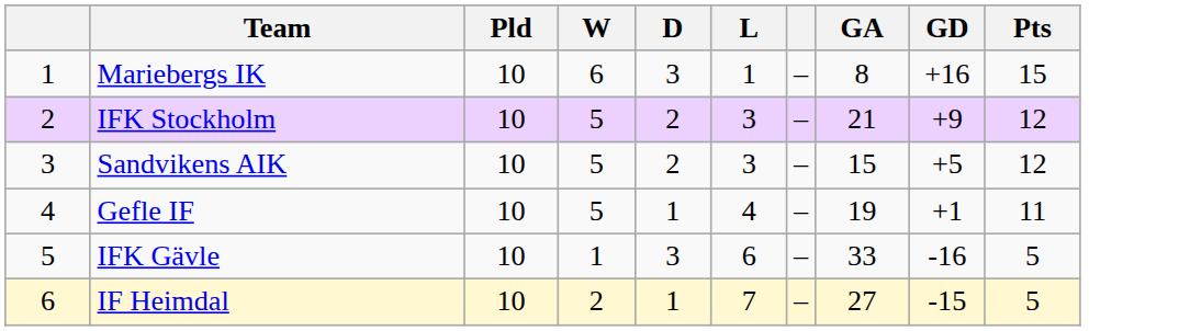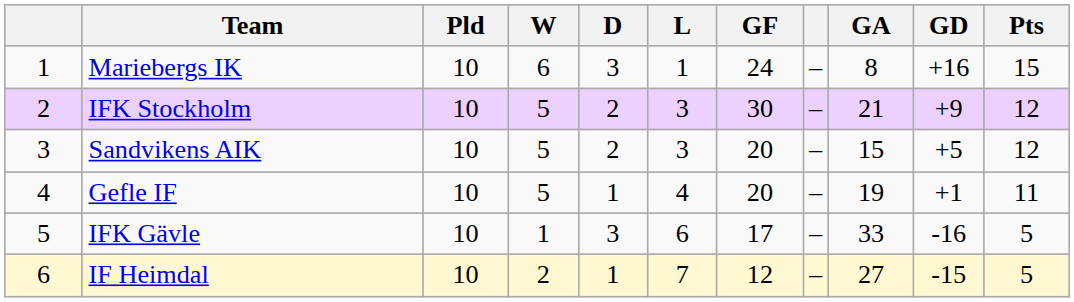+ column: GF | 24 | 30 | 20 | 20 | 17 | 12
